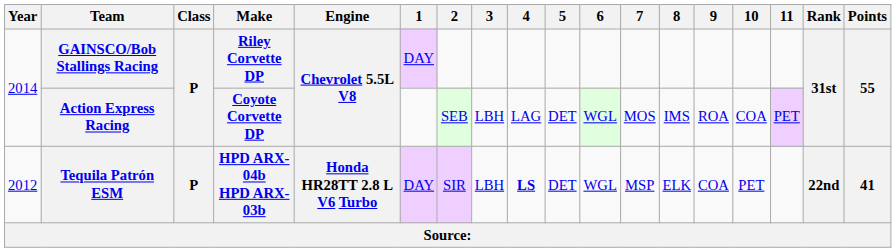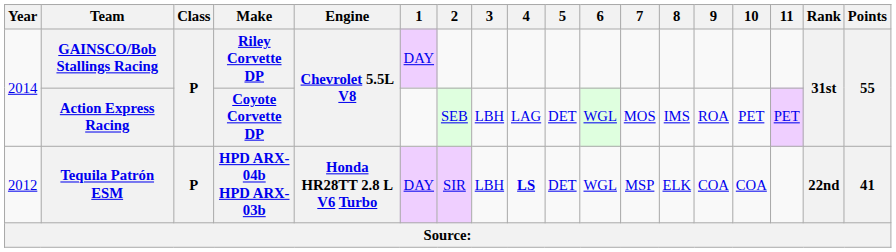Action Express Racing | 10: COA -> PET
Tequila Patrón ESM | 10: PET -> COA
